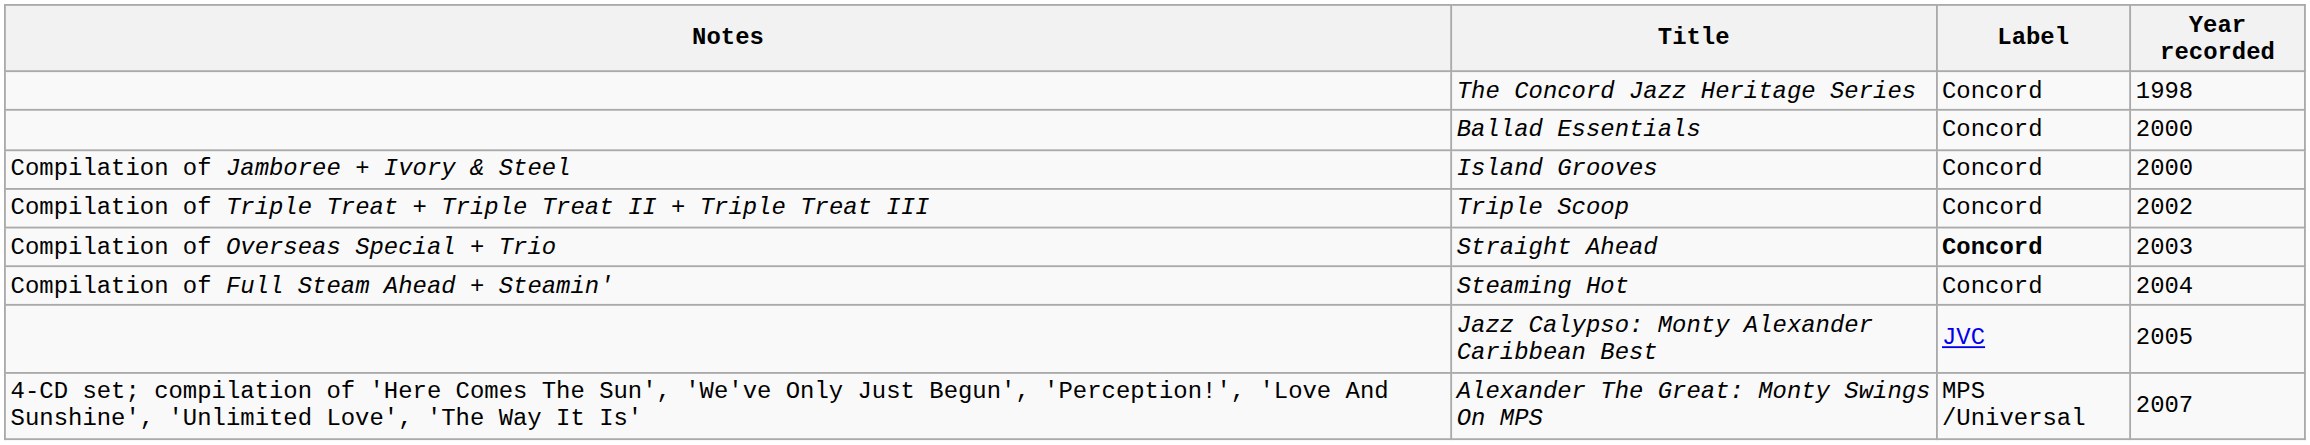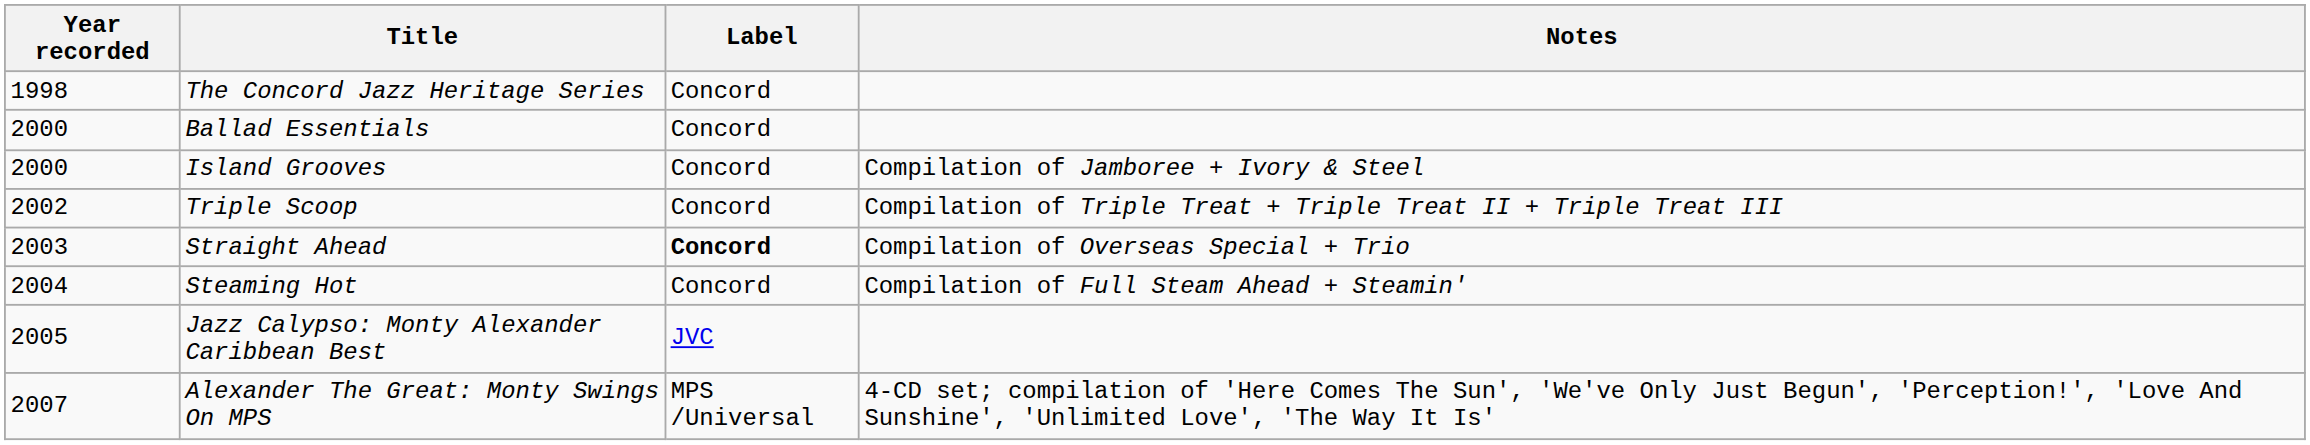columns swapped: Year recorded <-> Notes
